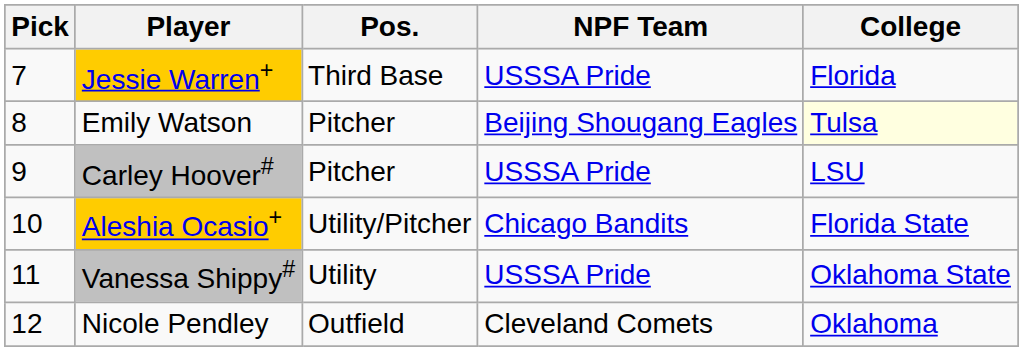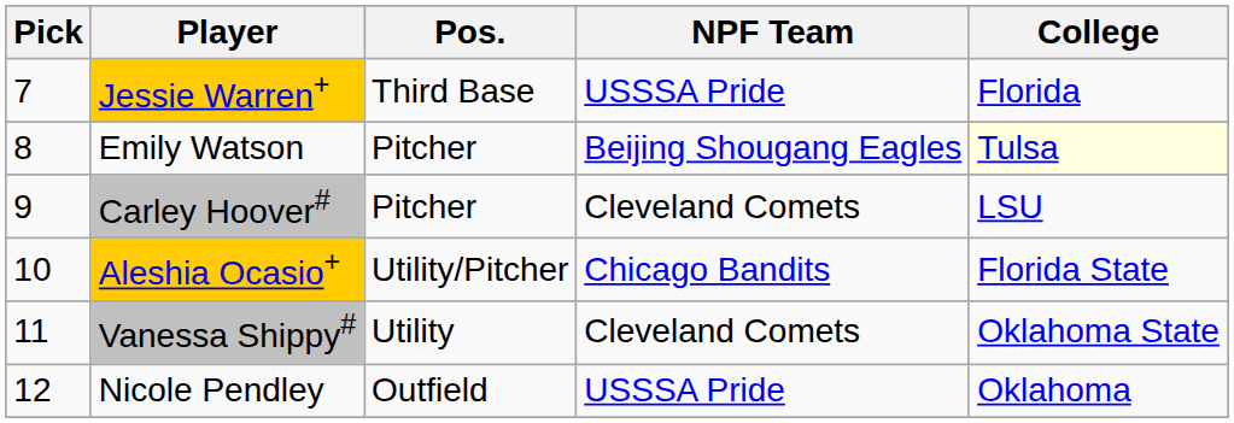Carley Hoover# | NPF Team: USSSA Pride -> Cleveland Comets
Vanessa Shippy# | NPF Team: USSSA Pride -> Cleveland Comets
Nicole Pendley | NPF Team: Cleveland Comets -> USSSA Pride
